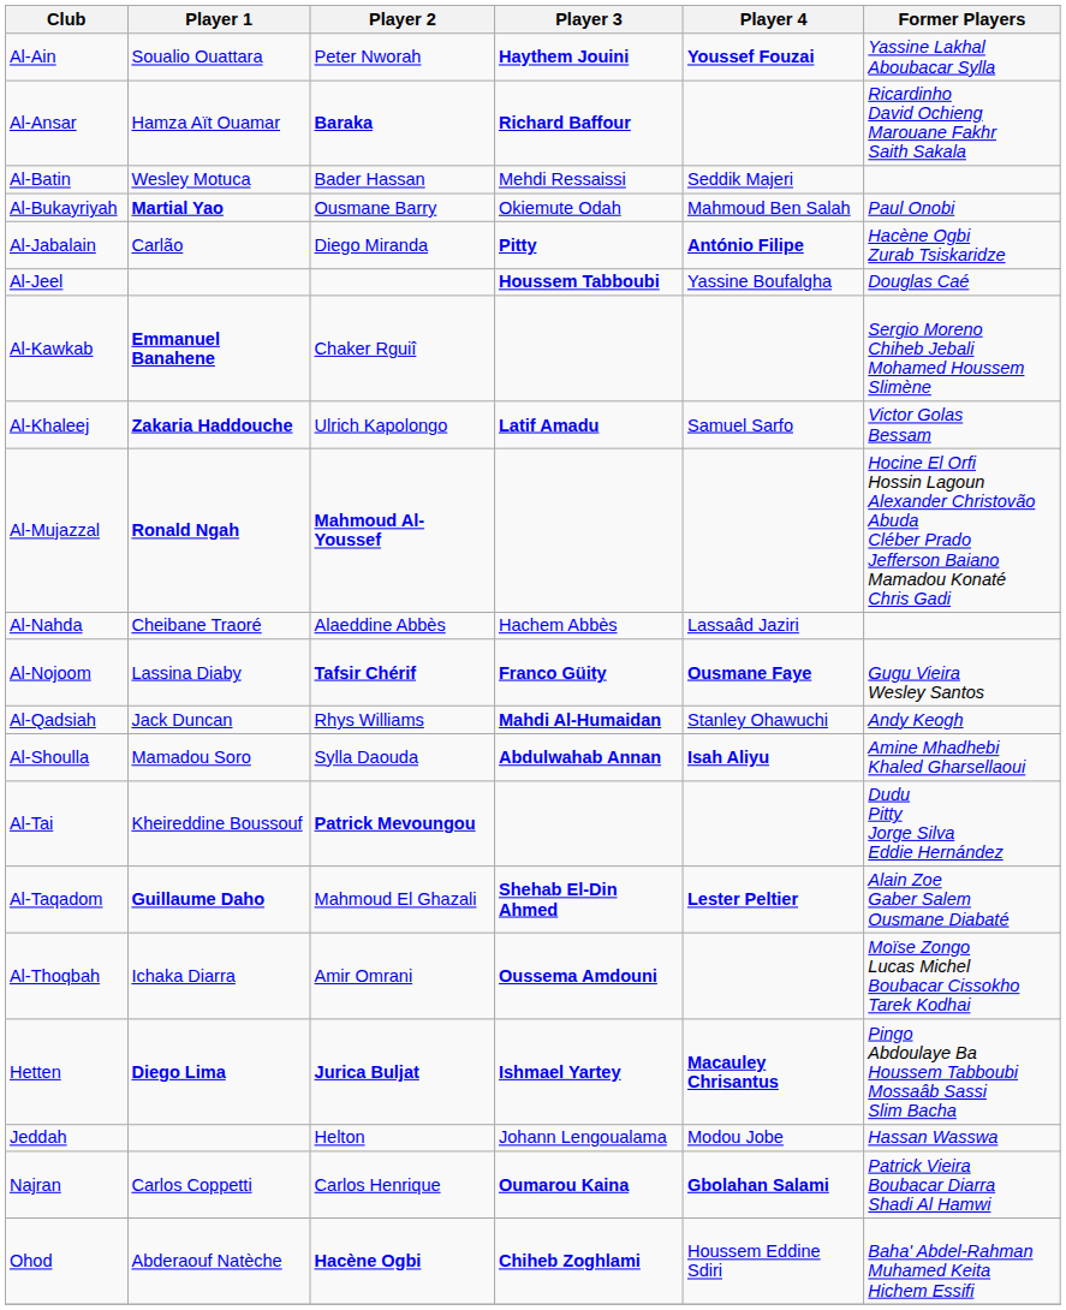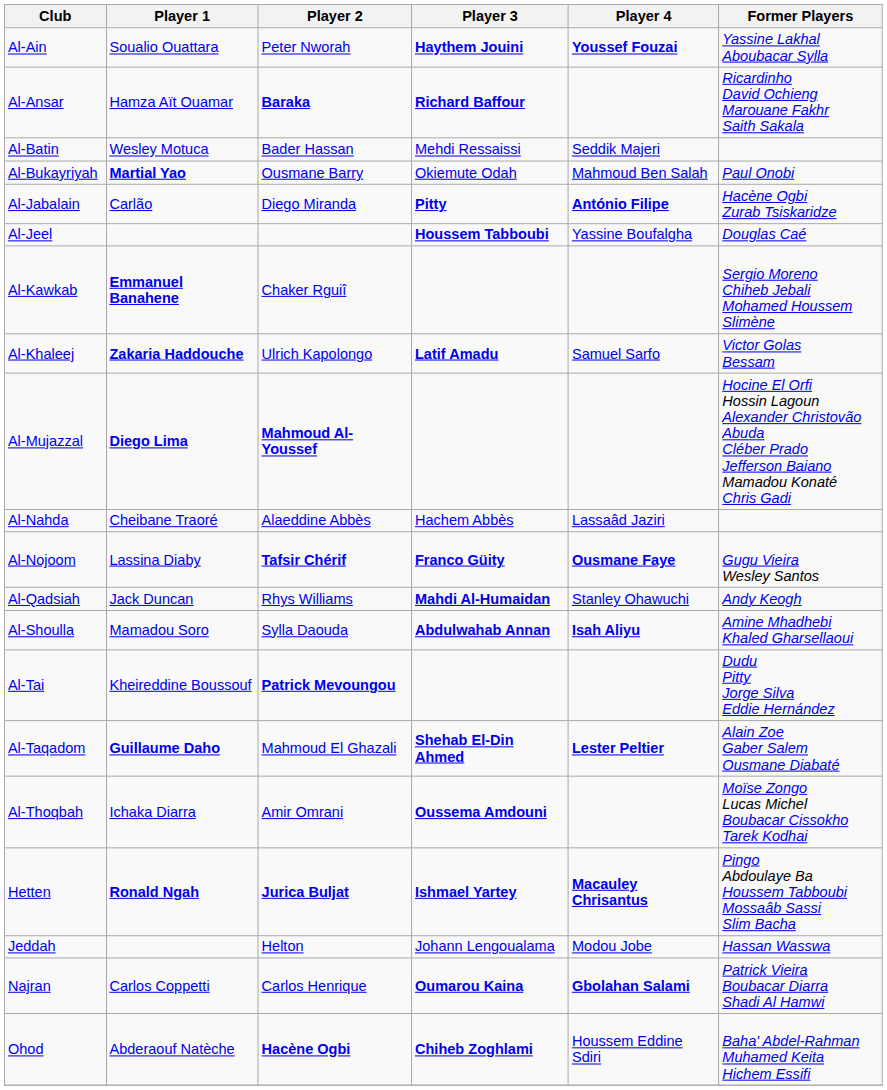Al-Mujazzal | Player 1: Ronald Ngah -> Diego Lima
Hetten | Player 1: Diego Lima -> Ronald Ngah
